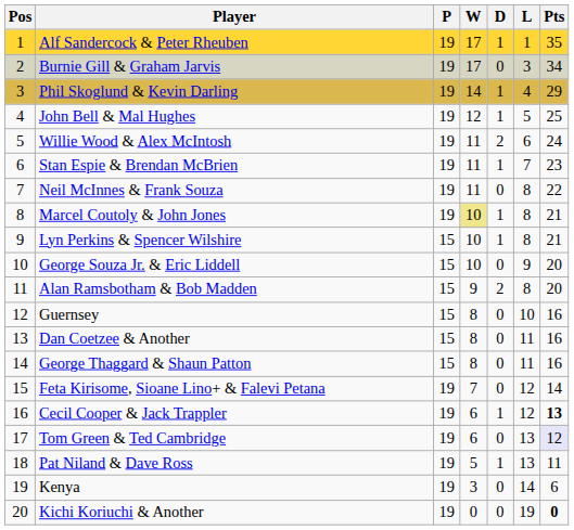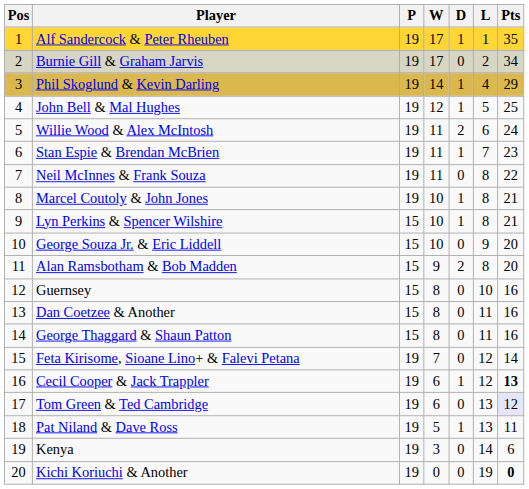Burnie Gill & Graham Jarvis | L: 3 -> 2
Marcel Coutoly & John Jones | W: khaki background -> no background
